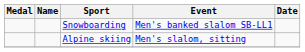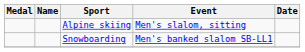rows swapped: Alpine skiing <-> Snowboarding
